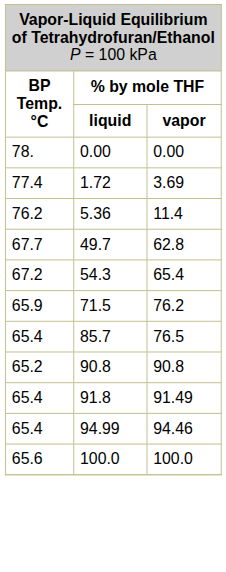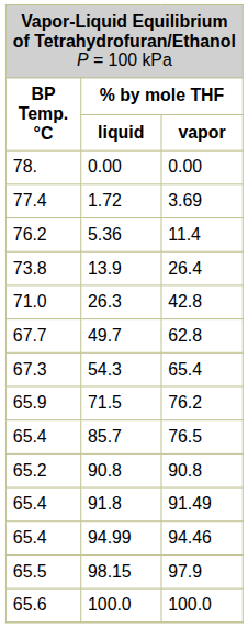+ row: 73.8 | 13.9 | 26.4
+ row: 71.0 | 26.3 | 42.8
54.3 | column 1: 67.2 -> 67.3
+ row: 65.5 | 98.15 | 97.9
